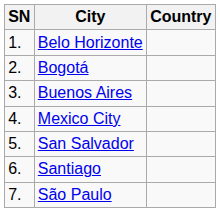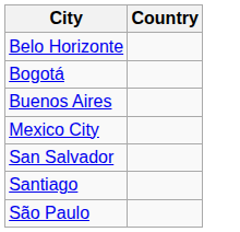- column: SN | 1. | 2. | 3. | 4. | 5. | 6. | 7.
